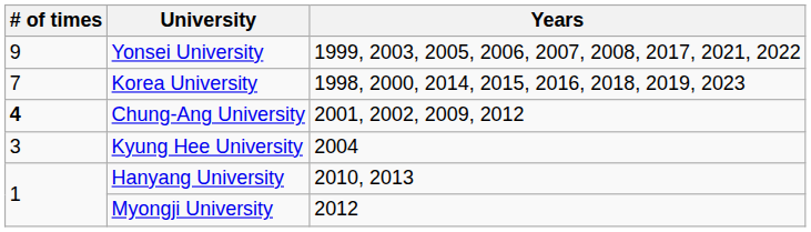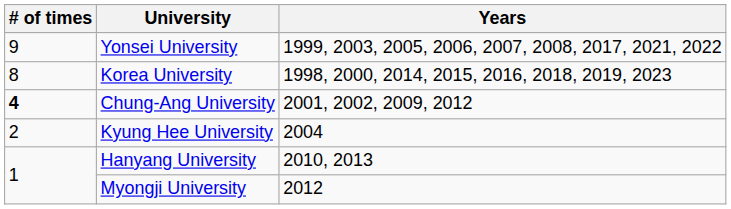Korea University | # of times: 7 -> 8
Kyung Hee University | # of times: 3 -> 2
